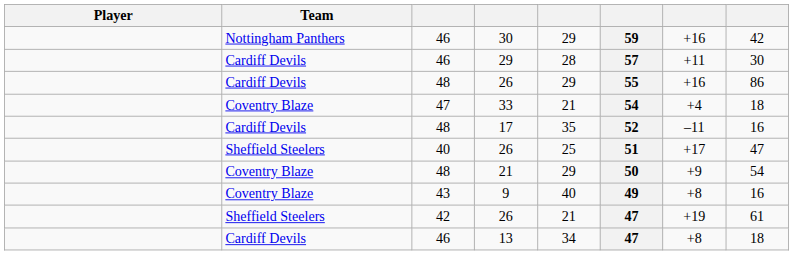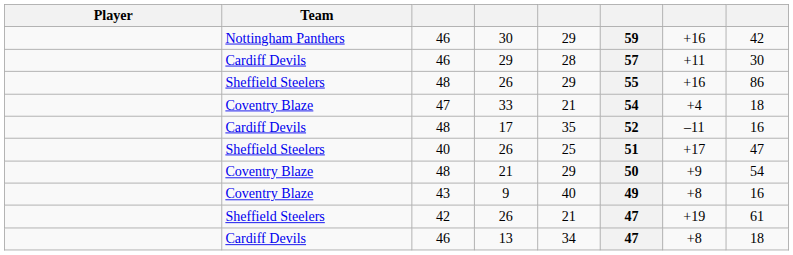48 / 26 | Team: Cardiff Devils -> Sheffield Steelers
